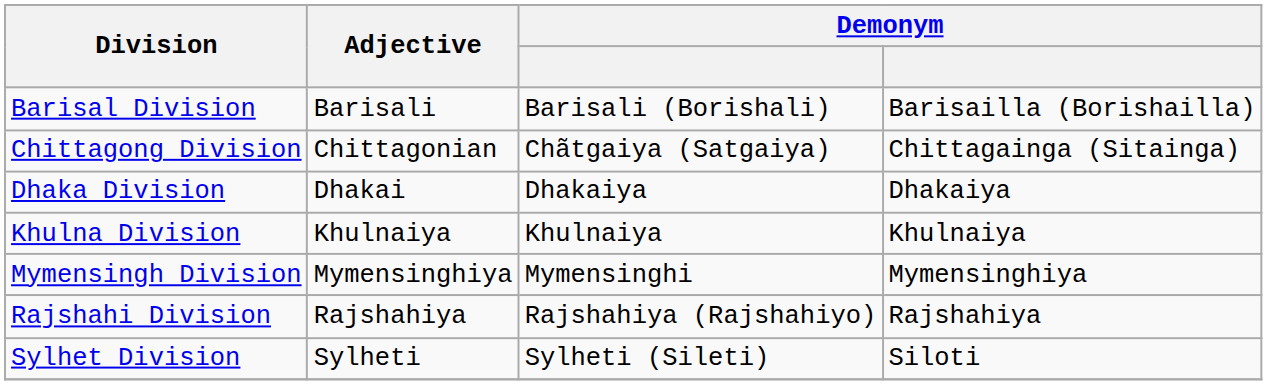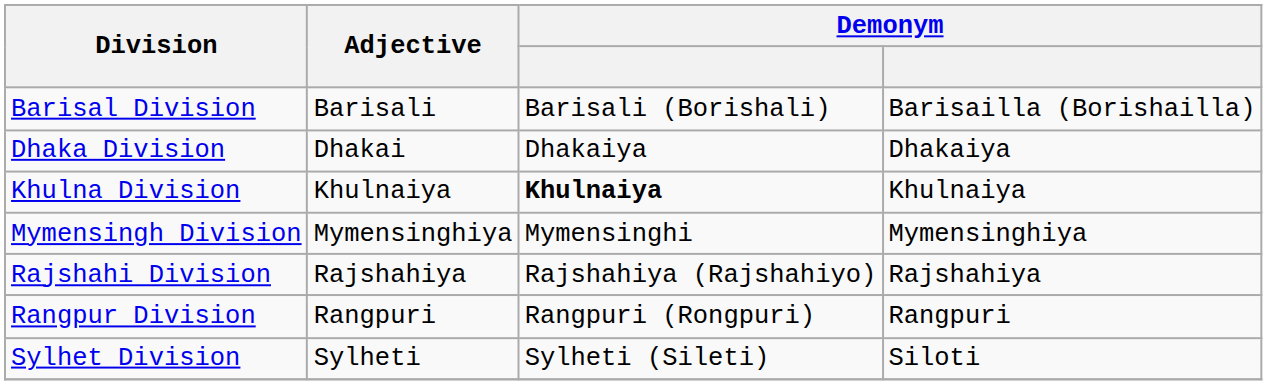- row: Chittagong Division | Chittagonian | Chãtgaiya (Satgaiya) | Chittagainga (Sitainga)
Khulna Division | column 3: normal -> bold
+ row: Rangpur Division | Rangpuri | Rangpuri (Rongpuri) | Rangpuri
